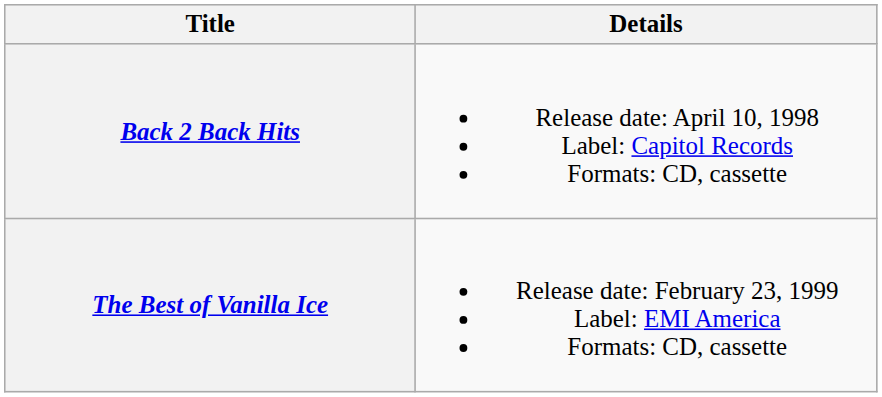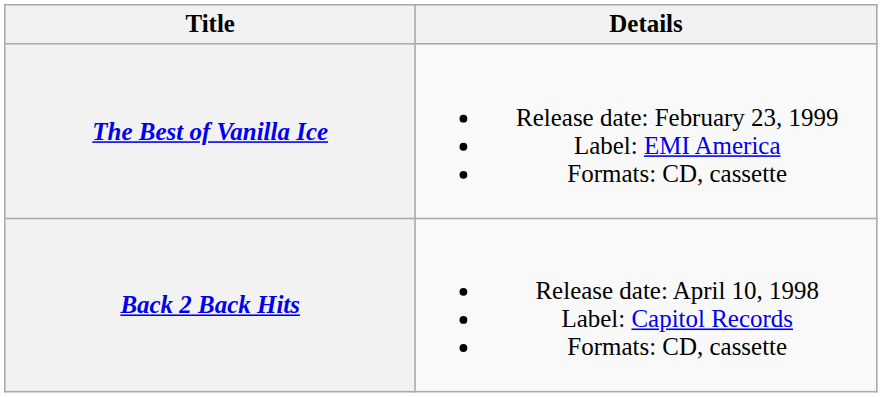rows swapped: Back 2 Back Hits <-> The Best of Vanilla Ice
